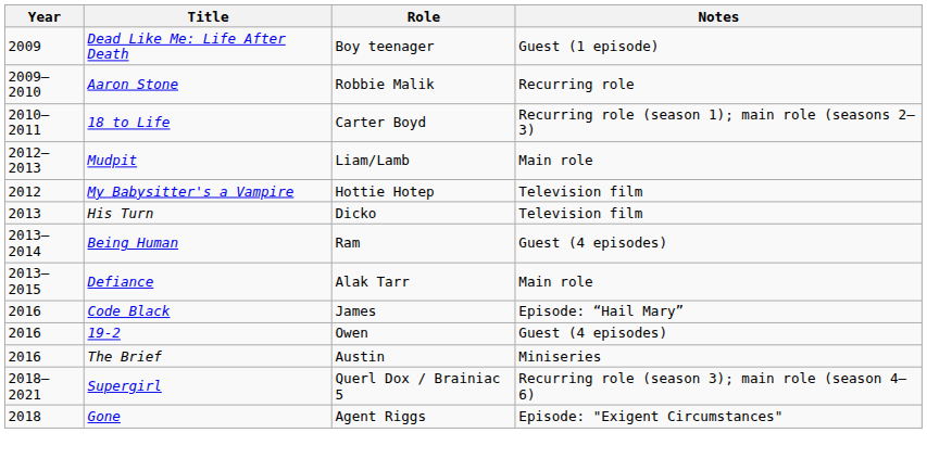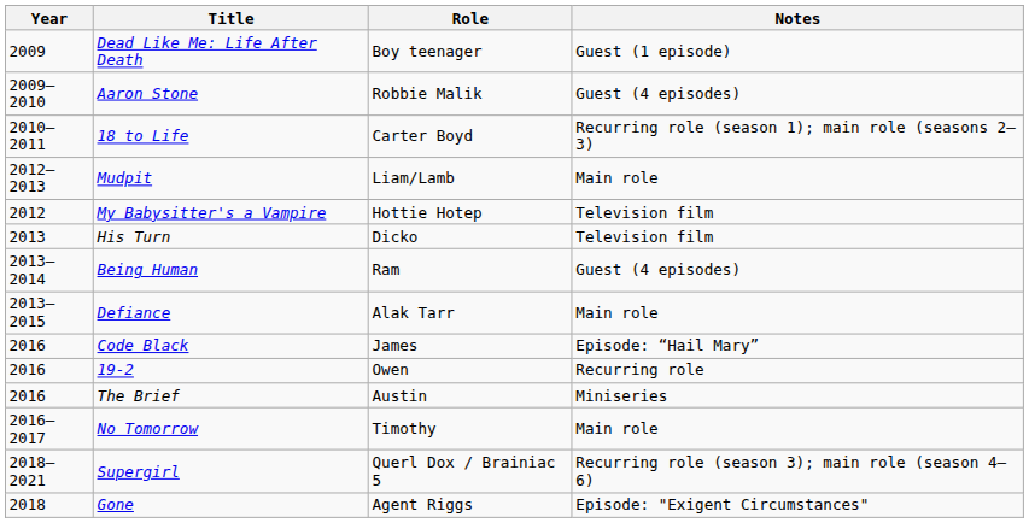Aaron Stone | Notes: Recurring role -> Guest (4 episodes)
19-2 | Notes: Guest (4 episodes) -> Recurring role
+ row: 2016–2017 | No Tomorrow | Timothy | Main role
